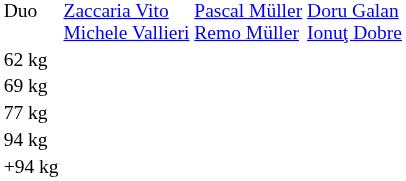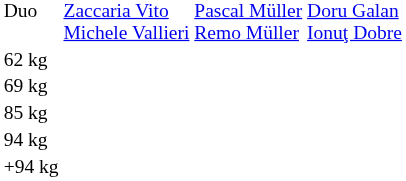- row: 77 kg
+ row: 85 kg
